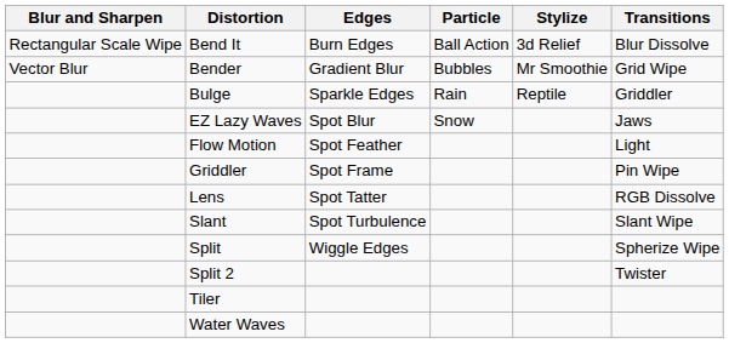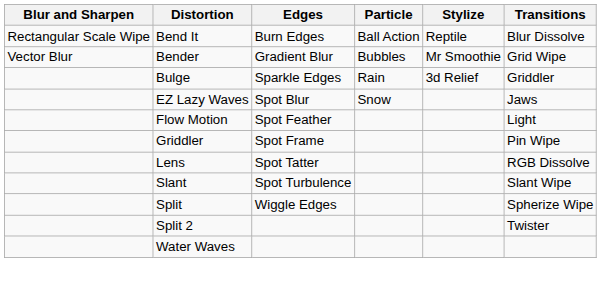Bend It | Stylize: 3d Relief -> Reptile
Bulge | Stylize: Reptile -> 3d Relief
- row: Tiler
